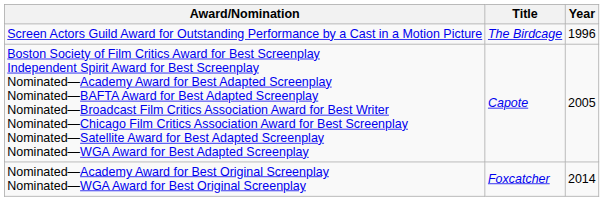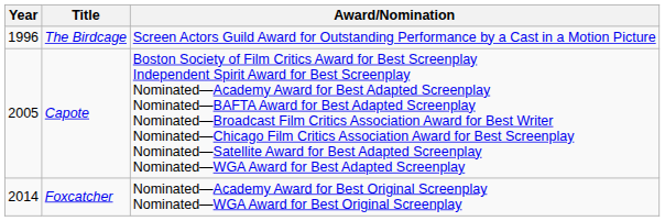columns swapped: Year <-> Award/Nomination
